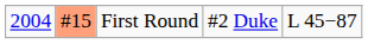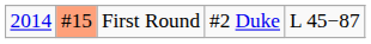First Round | column 1: 2004 -> 2014
